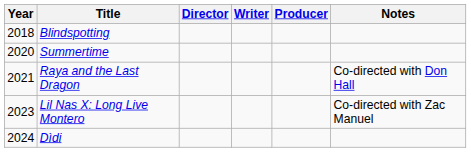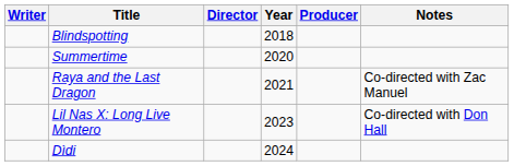columns swapped: Year <-> Writer
Raya and the Last Dragon | Notes: Co-directed with Don Hall -> Co-directed with Zac Manuel
Lil Nas X: Long Live Montero | Notes: Co-directed with Zac Manuel -> Co-directed with Don Hall
